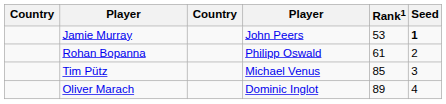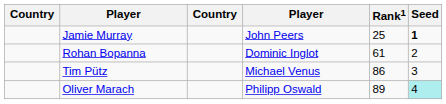Jamie Murray | Rank1: 53 -> 25
Rohan Bopanna | column 4: Philipp Oswald -> Dominic Inglot
Tim Pütz | Rank1: 85 -> 86
Oliver Marach | column 4: Dominic Inglot -> Philipp Oswald
Oliver Marach | Seed: no background -> paleturquoise background
